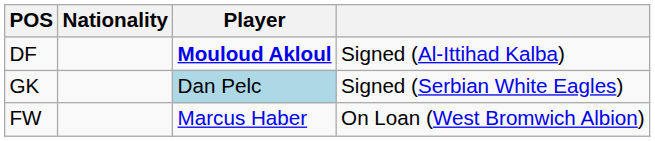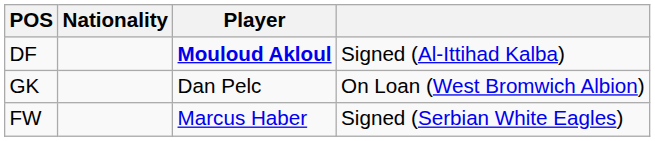GK | Player: lightblue background -> no background
GK | column 4: Signed (Serbian White Eagles) -> On Loan (West Bromwich Albion)
FW | column 4: On Loan (West Bromwich Albion) -> Signed (Serbian White Eagles)
